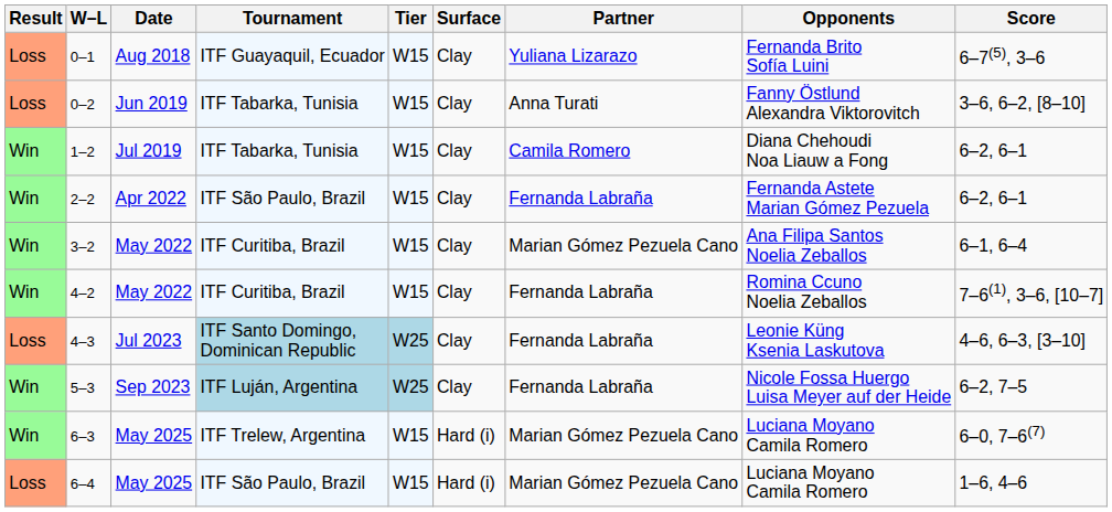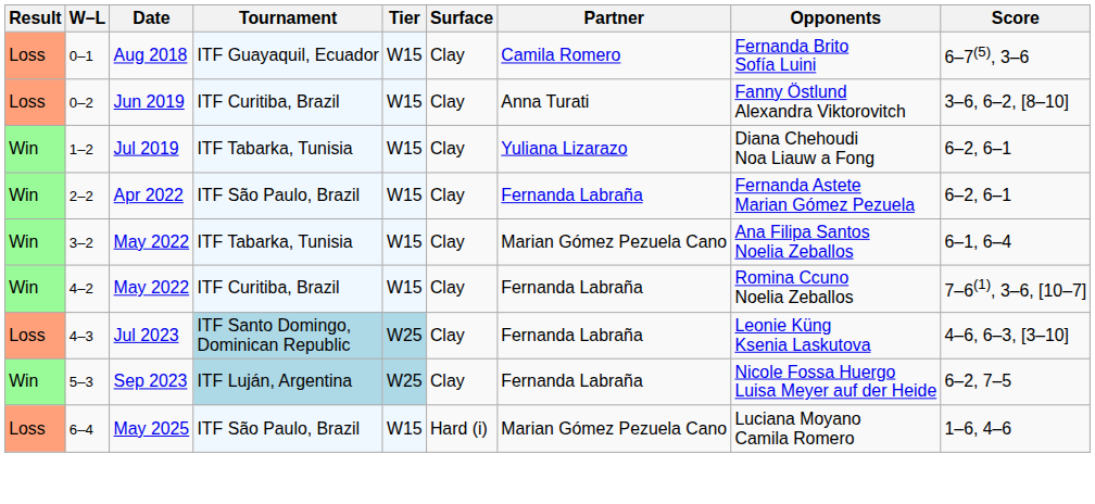0–1 | Partner: Yuliana Lizarazo -> Camila Romero
0–2 | Tournament: ITF Tabarka, Tunisia -> ITF Curitiba, Brazil
1–2 | Partner: Camila Romero -> Yuliana Lizarazo
3–2 | Tournament: ITF Curitiba, Brazil -> ITF Tabarka, Tunisia
- row: Win | 6–3 | May 2025 | ITF Trelew, Argentina | W15 | Hard (i) | Marian Gómez Pezuela Cano | Luciana Moyano Camila Romero | 6–0, 7–6(7)
